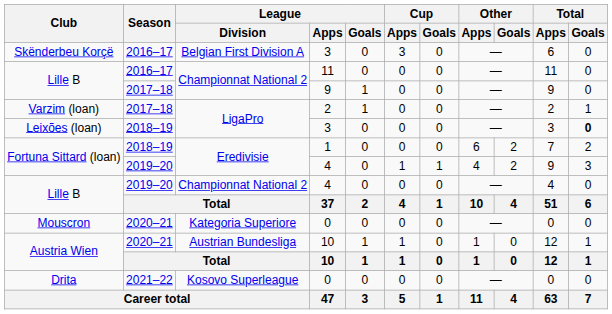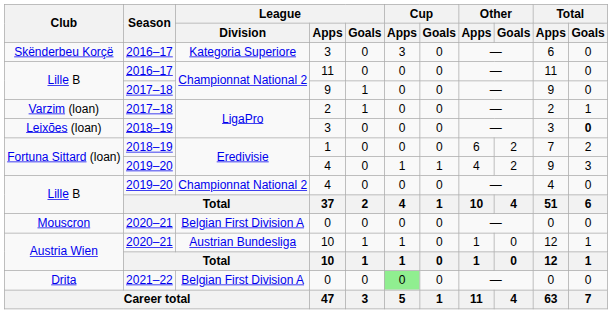Skënderbeu Korçë | League / Division: Belgian First Division A -> Kategoria Superiore
Mouscron | League / Division: Kategoria Superiore -> Belgian First Division A
Drita | League / Division: Kosovo Superleague -> Belgian First Division A
Drita | Cup / Apps: no background -> lightgreen background
